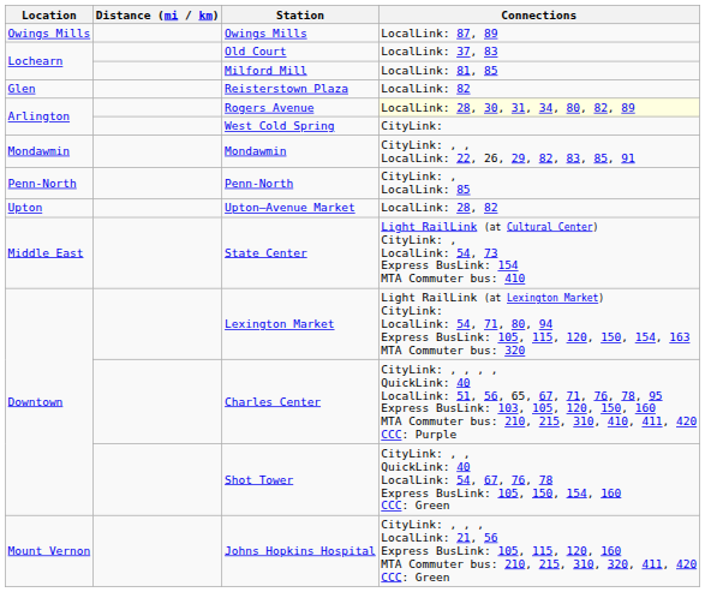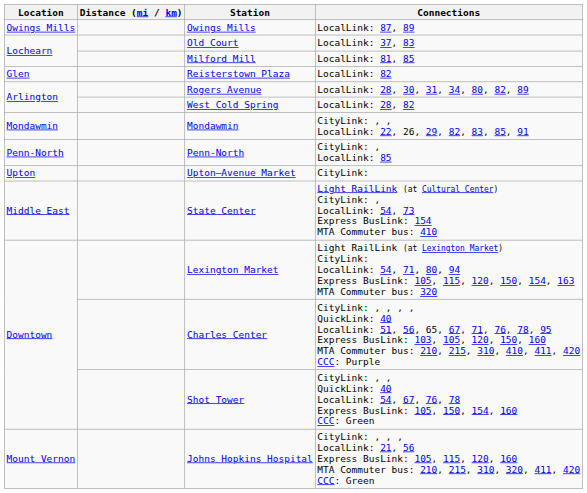Rogers Avenue | Connections: lightyellow background -> no background
West Cold Spring | Connections: CityLink: -> LocalLink: 28, 82
Upton–Avenue Market | Connections: LocalLink: 28, 82 -> CityLink:
